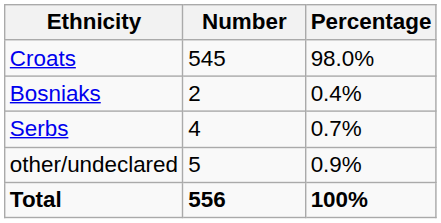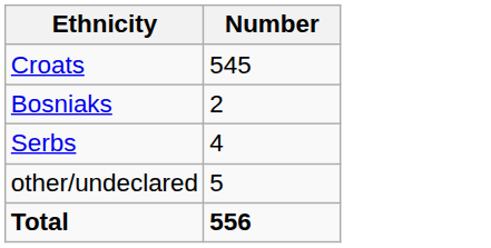- column: Percentage | 98.0% | 0.4% | 0.7% | 0.9% | 100%
